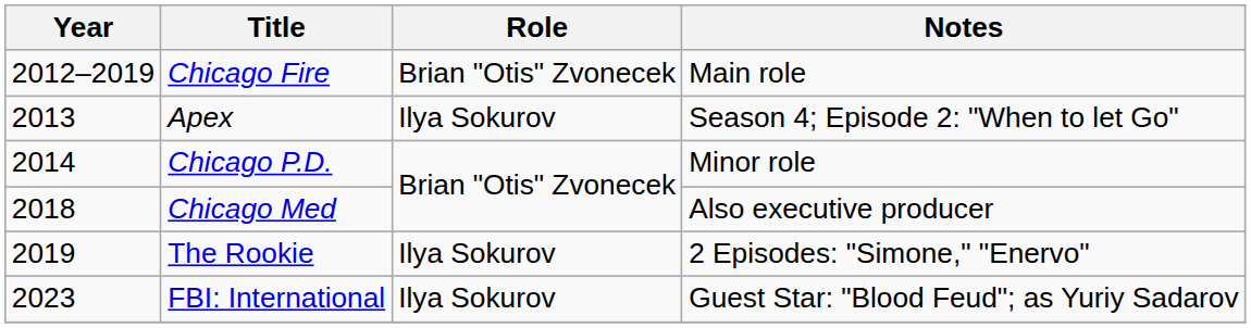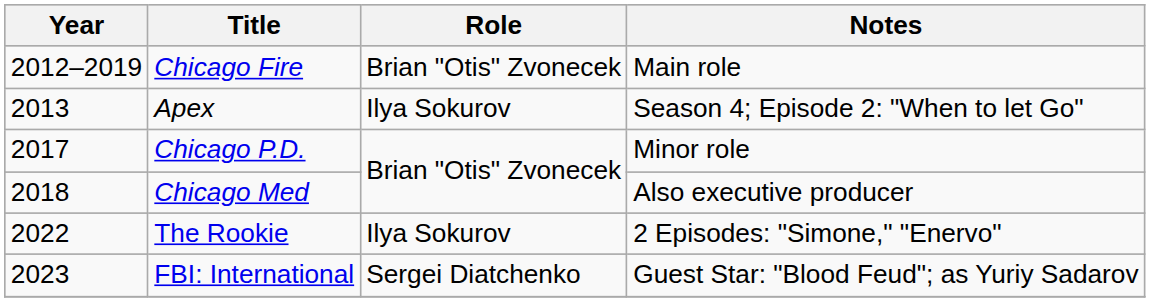Chicago P.D. | Year: 2014 -> 2017
The Rookie | Year: 2019 -> 2022
FBI: International | Role: Ilya Sokurov -> Sergei Diatchenko
